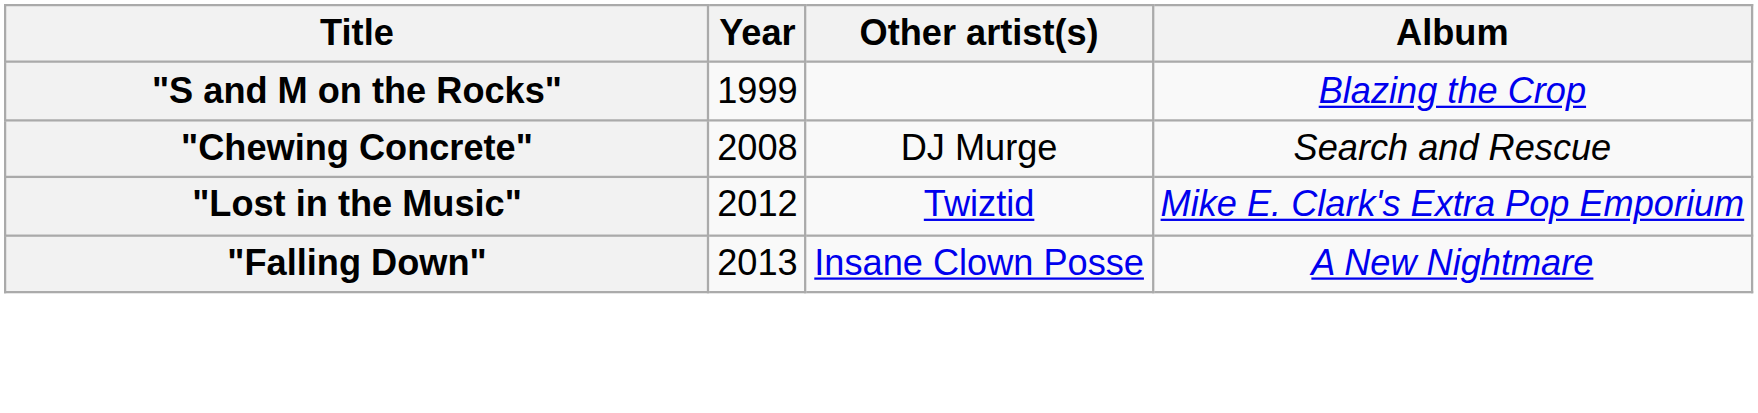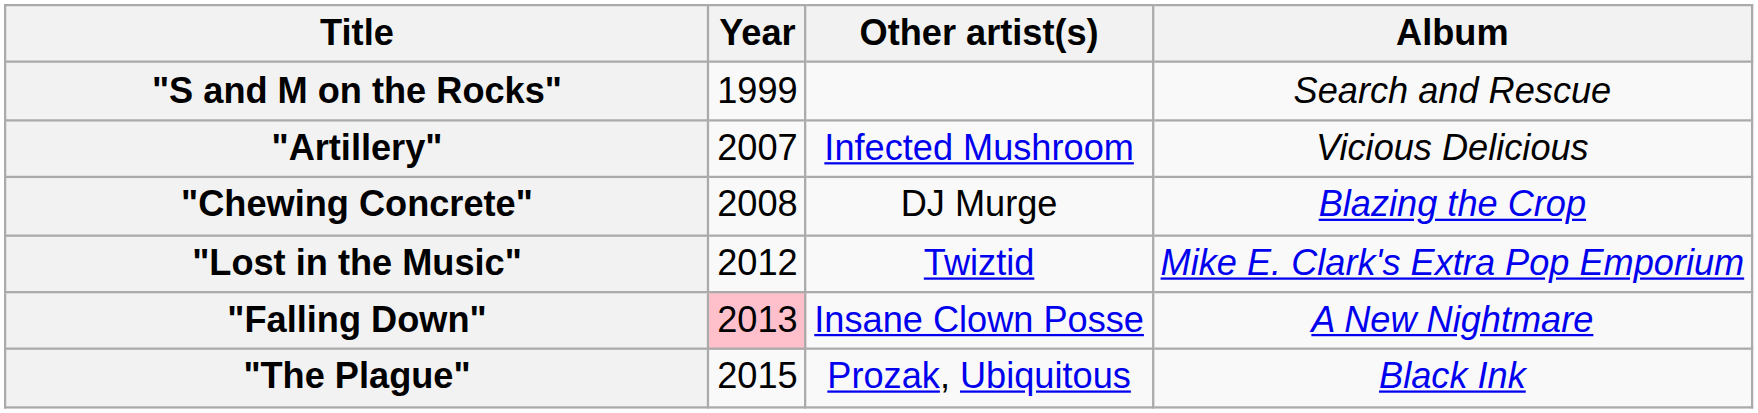"S and M on the Rocks" | Album: Blazing the Crop -> Search and Rescue
+ row: "Artillery" | 2007 | Infected Mushroom | Vicious Delicious
"Chewing Concrete" | Album: Search and Rescue -> Blazing the Crop
"Falling Down" | Year: no background -> pink background
+ row: "The Plague" | 2015 | Prozak, Ubiquitous | Black Ink
